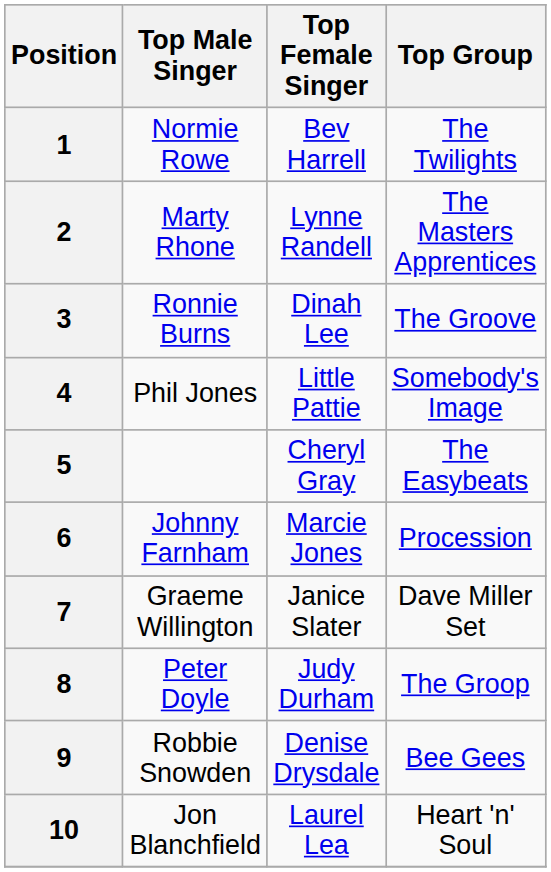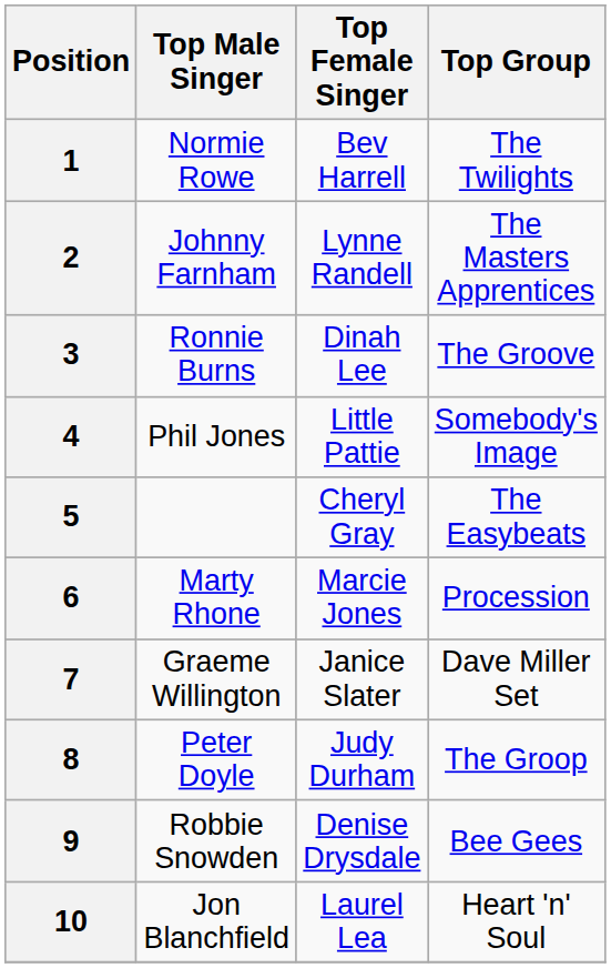2 | Top Male Singer: Marty Rhone -> Johnny Farnham
6 | Top Male Singer: Johnny Farnham -> Marty Rhone
